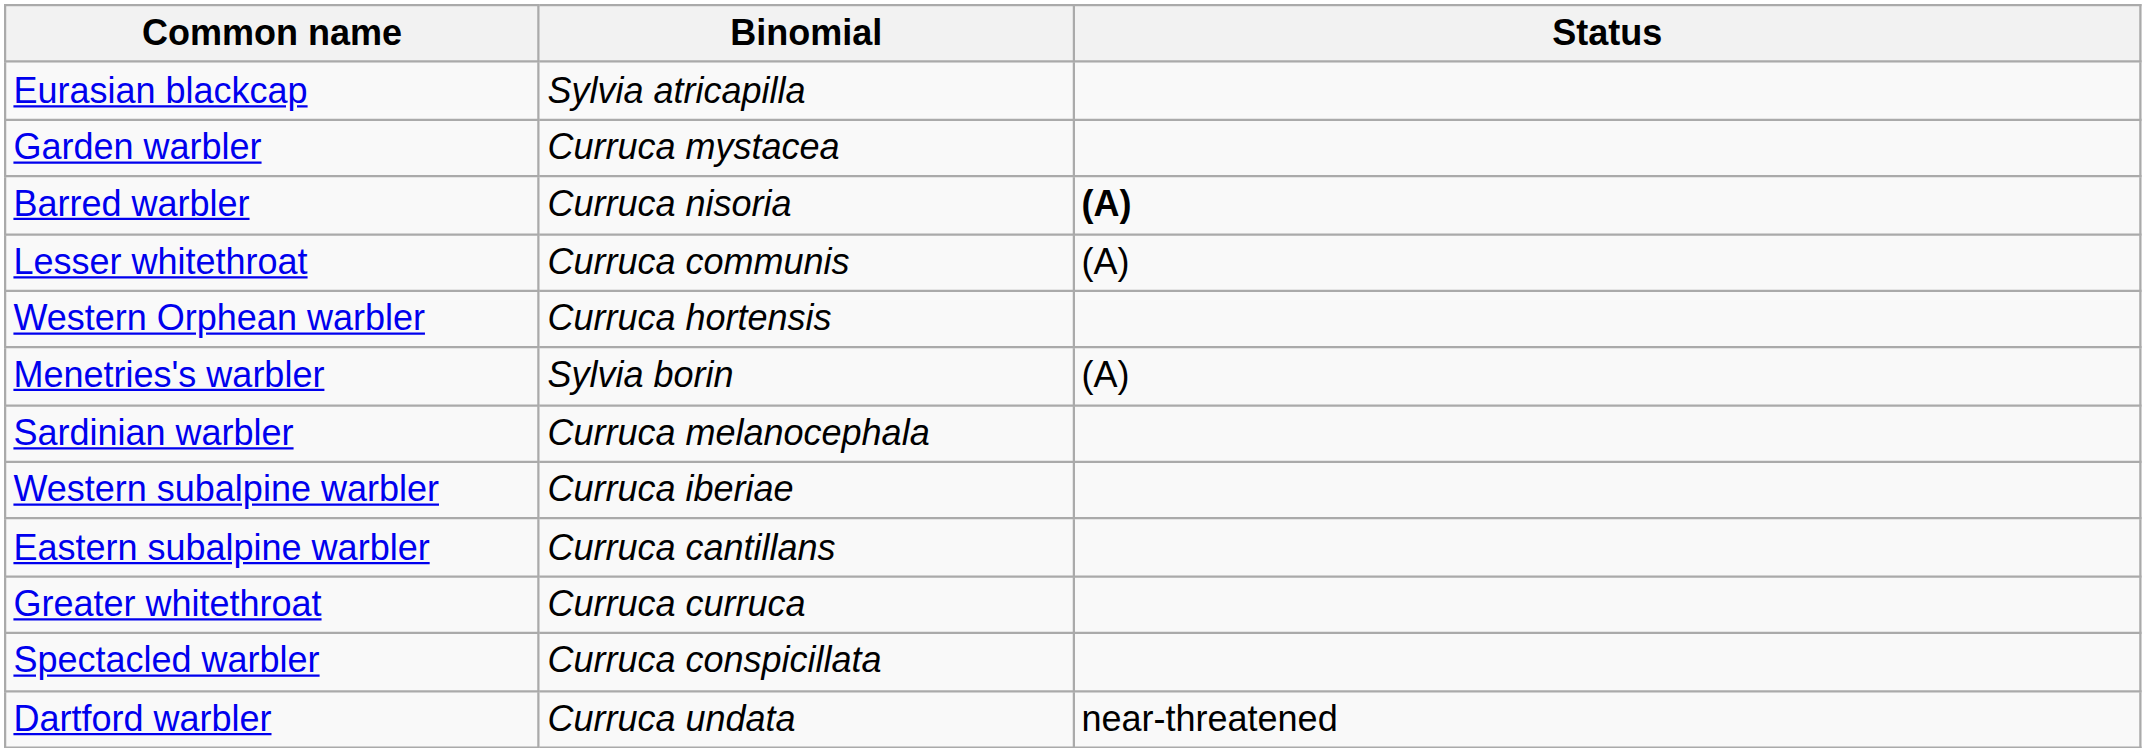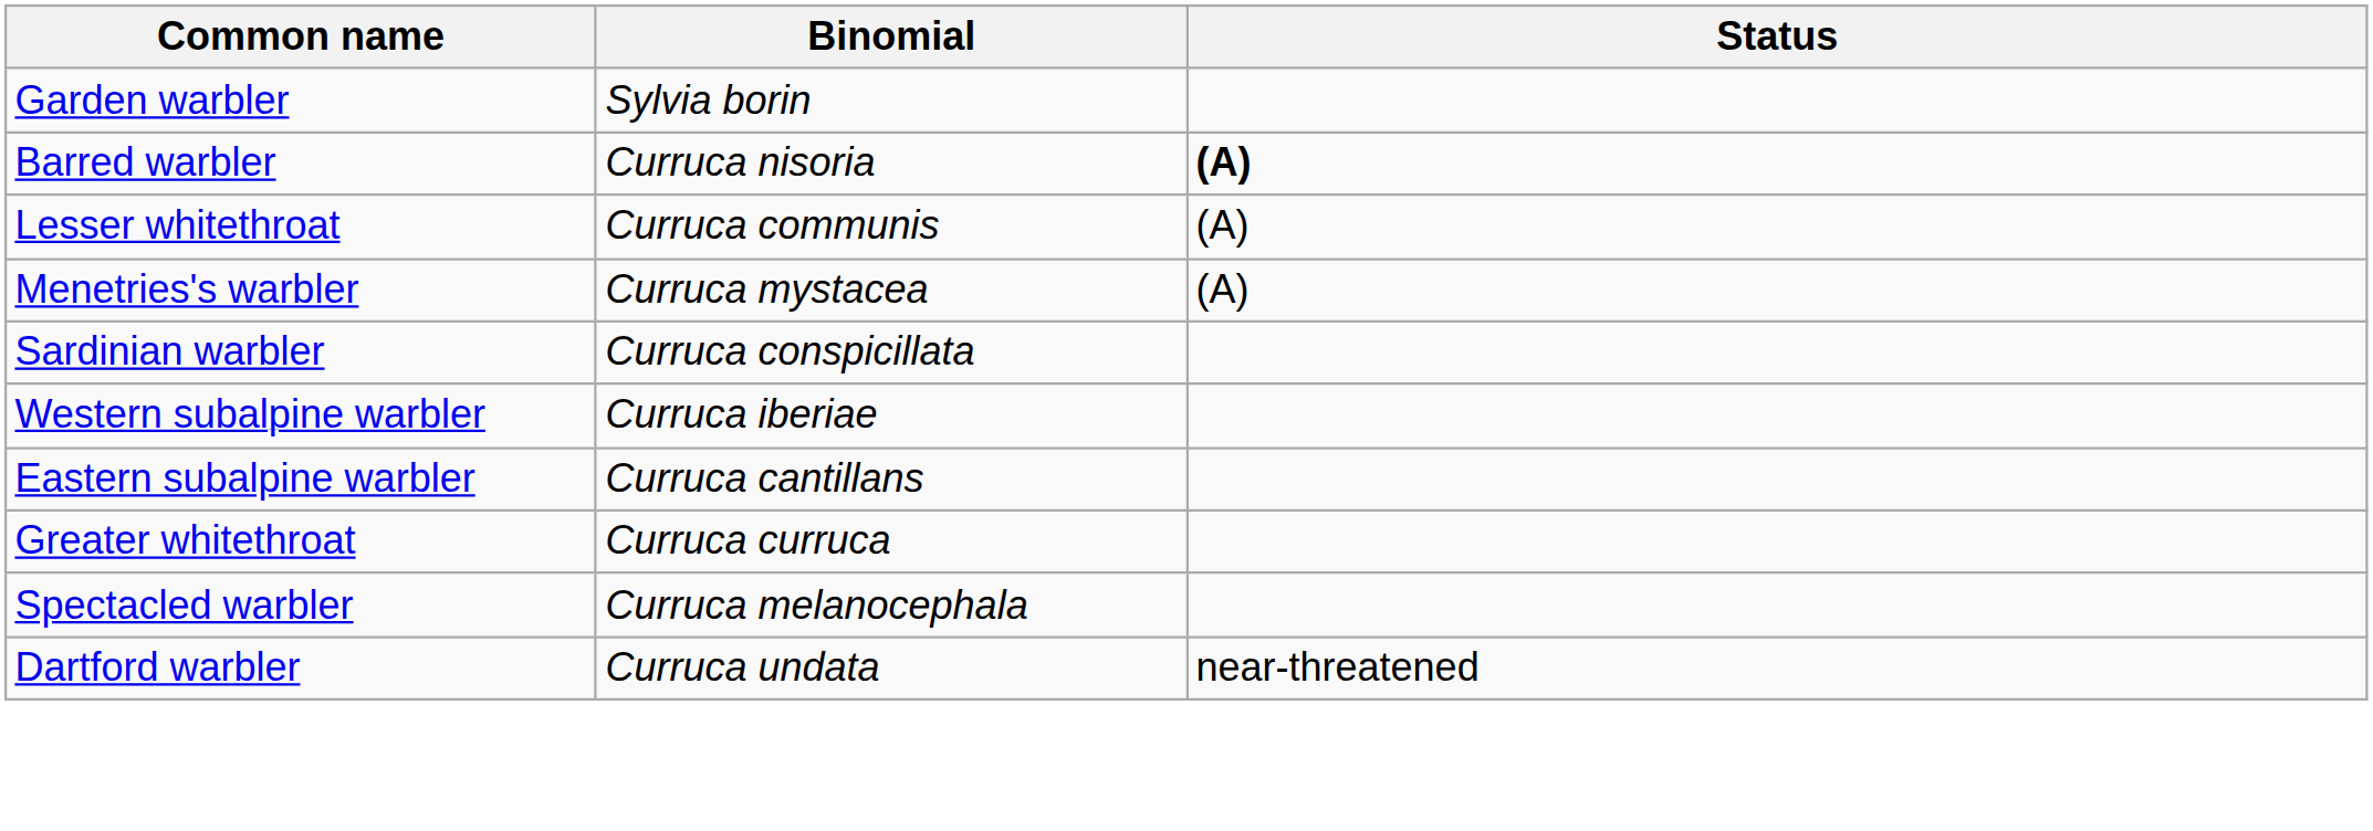- row: Eurasian blackcap | Sylvia atricapilla
Garden warbler | Binomial: Curruca mystacea -> Sylvia borin
- row: Western Orphean warbler | Curruca hortensis
Menetries's warbler | Binomial: Sylvia borin -> Curruca mystacea
Sardinian warbler | Binomial: Curruca melanocephala -> Curruca conspicillata
Spectacled warbler | Binomial: Curruca conspicillata -> Curruca melanocephala
